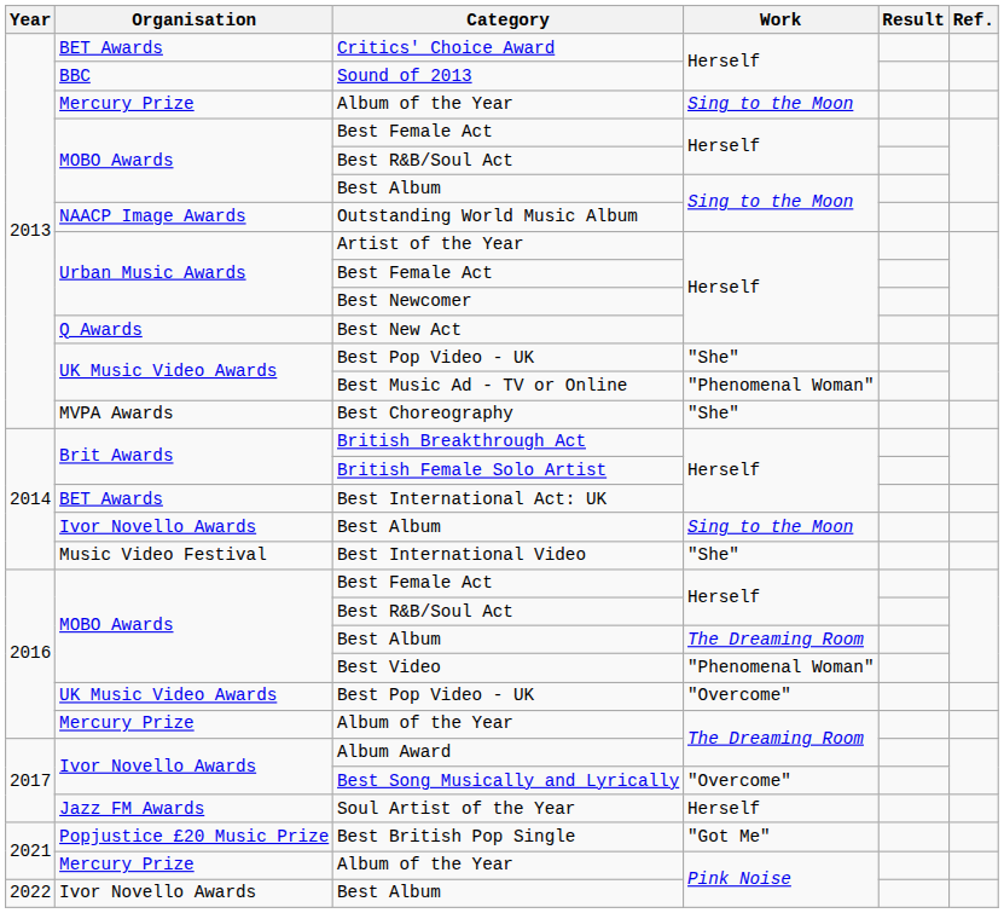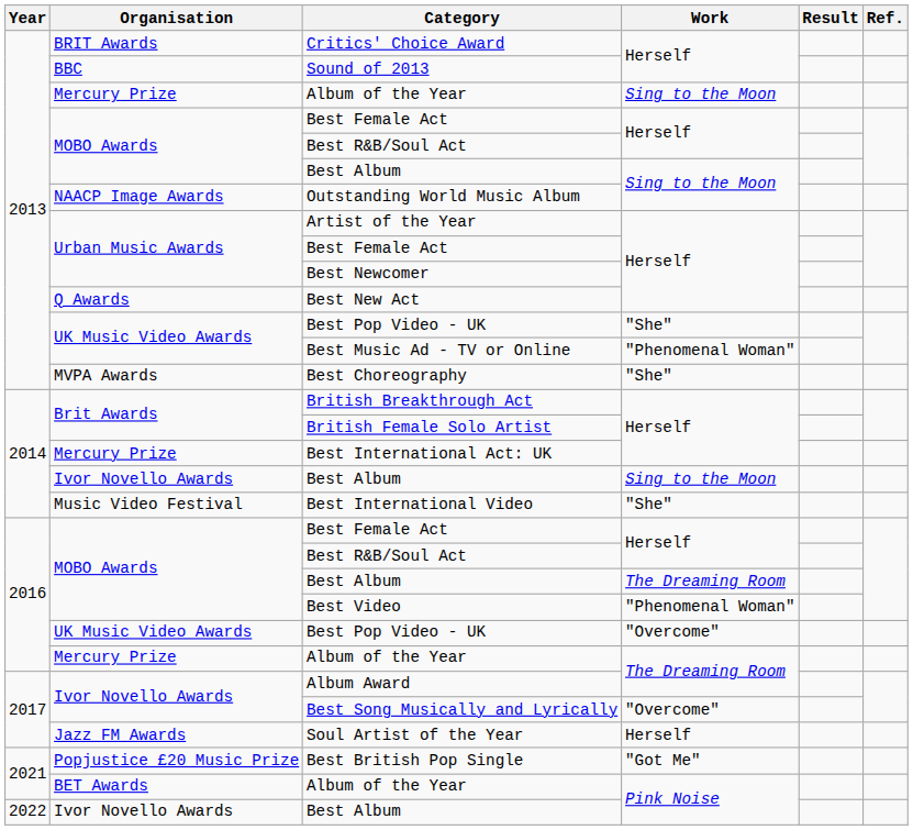Critics' Choice Award | Organisation: BET Awards -> BRIT Awards
Best International Act: UK | Organisation: BET Awards -> Mercury Prize
2021 / Album of the Year | Organisation: Mercury Prize -> BET Awards
